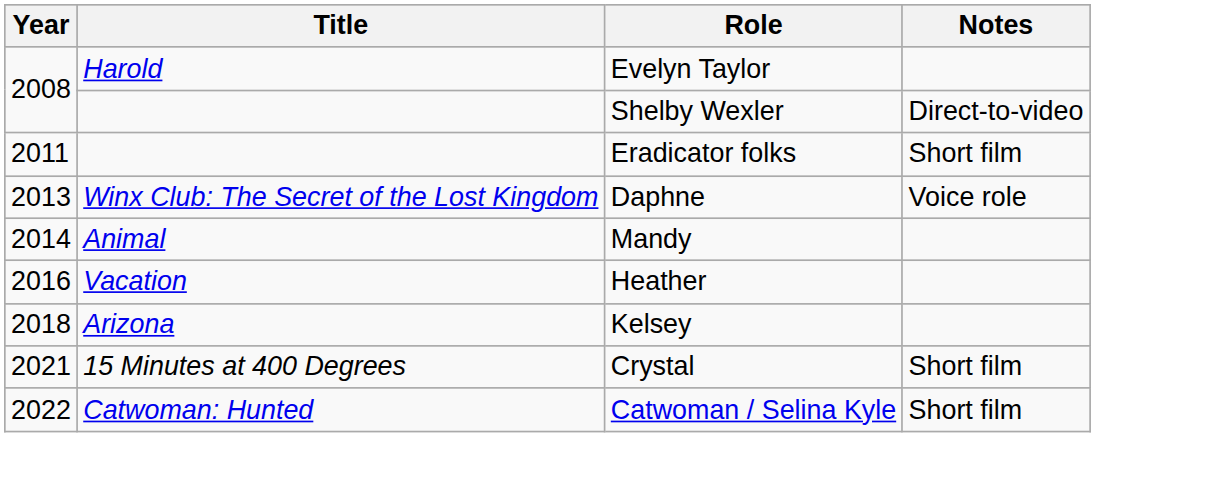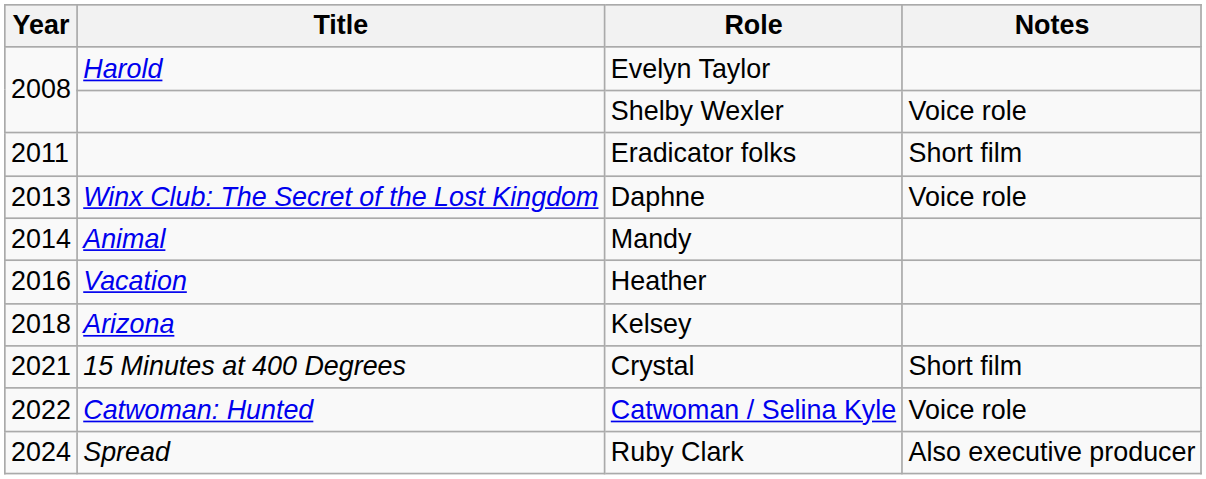Shelby Wexler | Notes: Direct-to-video -> Voice role
Catwoman / Selina Kyle | Notes: Short film -> Voice role
+ row: 2024 | Spread | Ruby Clark | Also executive producer
